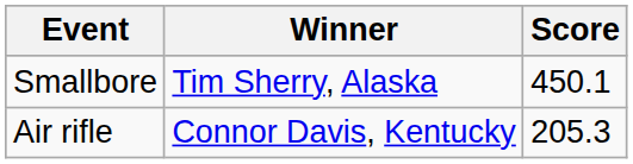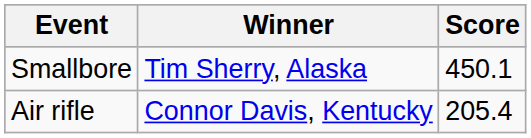Air rifle | Score: 205.3 -> 205.4
